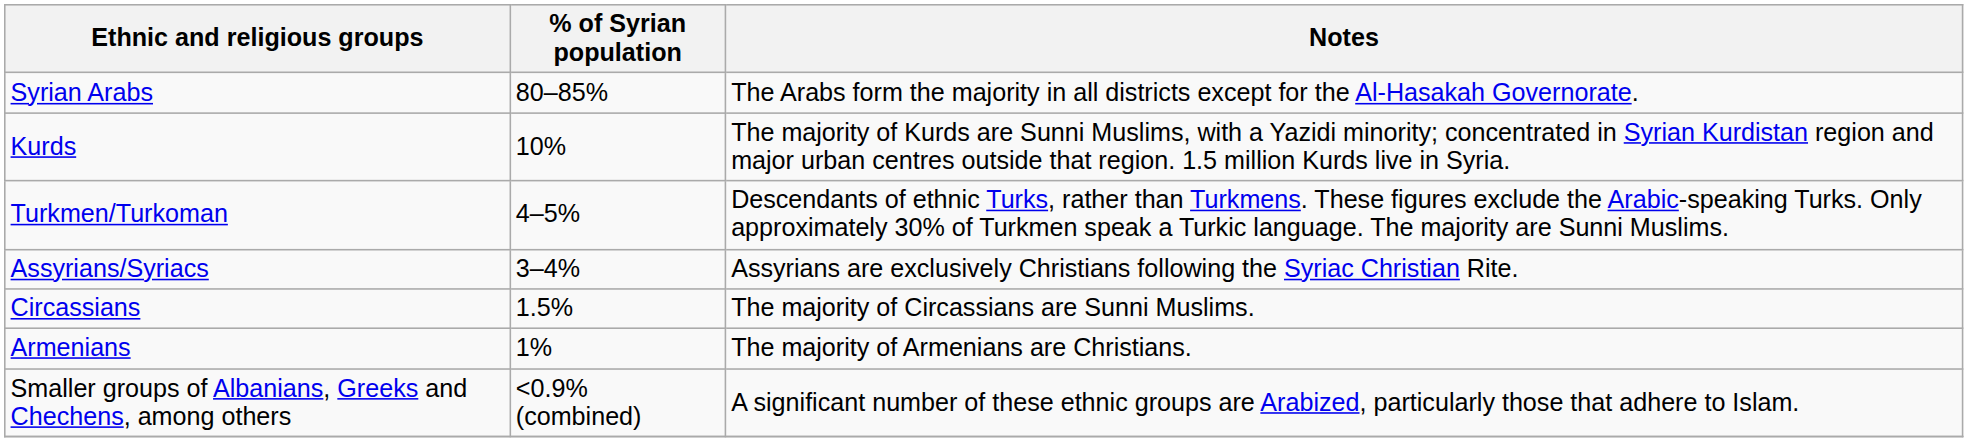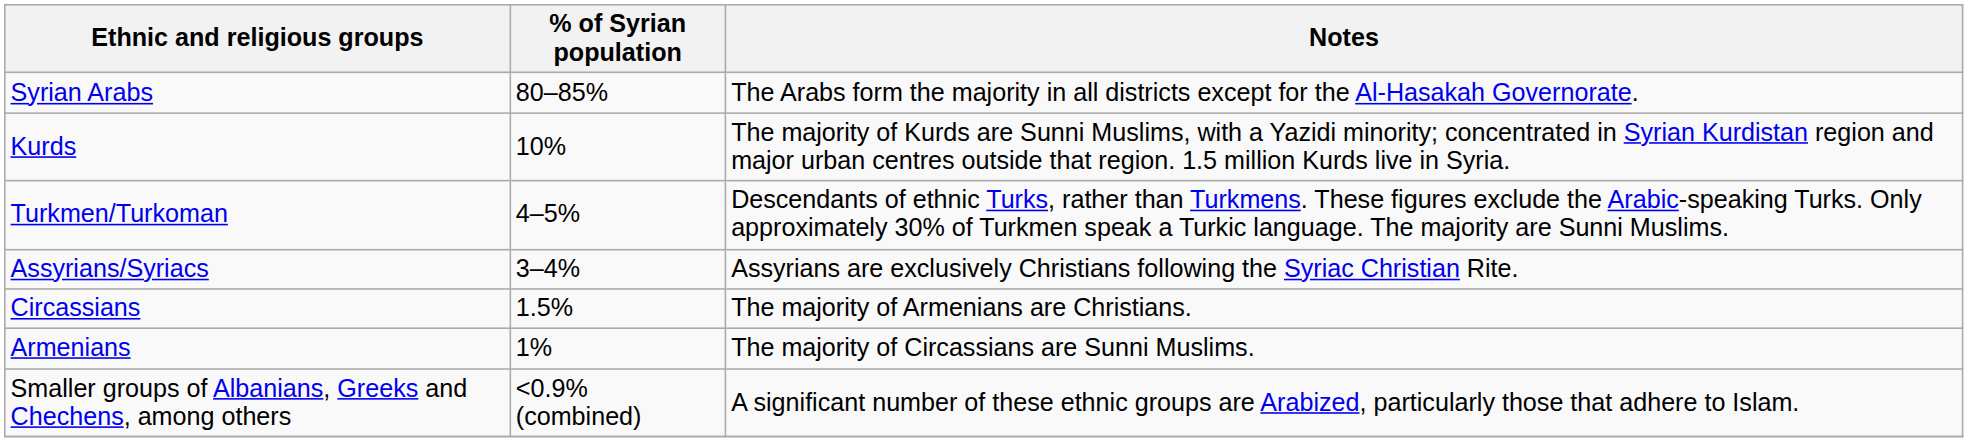Circassians | Notes: The majority of Circassians are Sunni Muslims. -> The majority of Armenians are Christians.
Armenians | Notes: The majority of Armenians are Christians. -> The majority of Circassians are Sunni Muslims.
